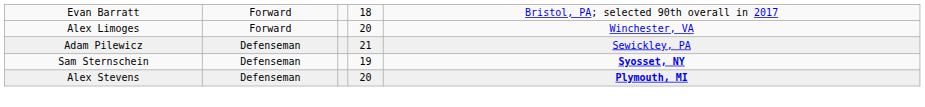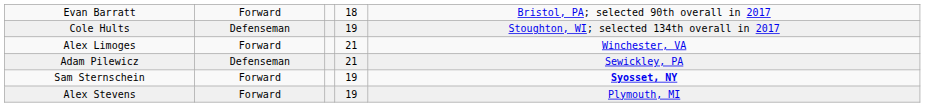+ row: Cole Hults | Defenseman | 19 | Stoughton, WI; selected 134th overall in 2017
Alex Limoges | column 4: 20 -> 21
Sam Sternschein | column 2: Defenseman -> Forward
Alex Stevens | column 2: Defenseman -> Forward
Alex Stevens | column 4: 20 -> 19
Alex Stevens | column 5: bold -> normal
